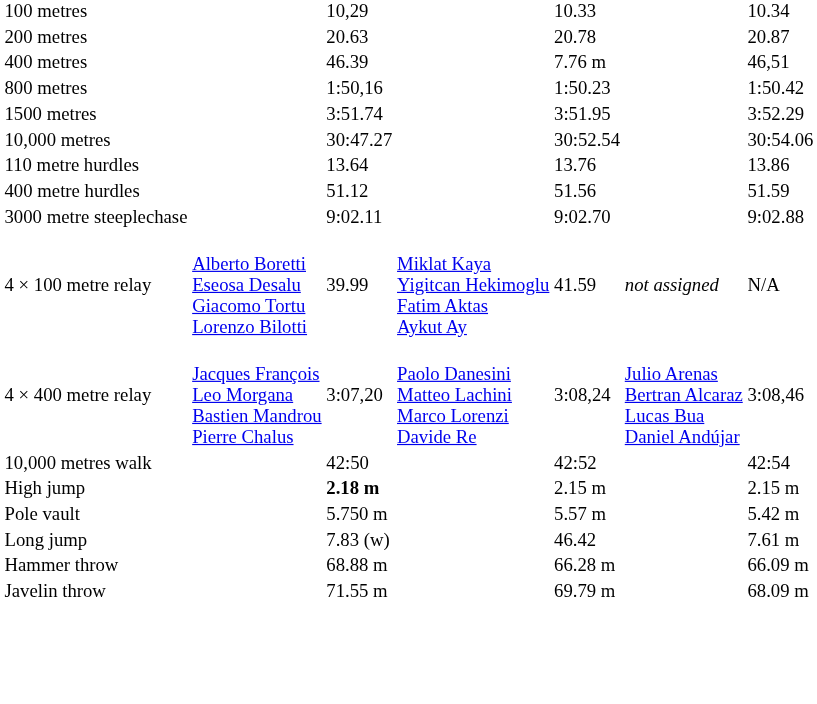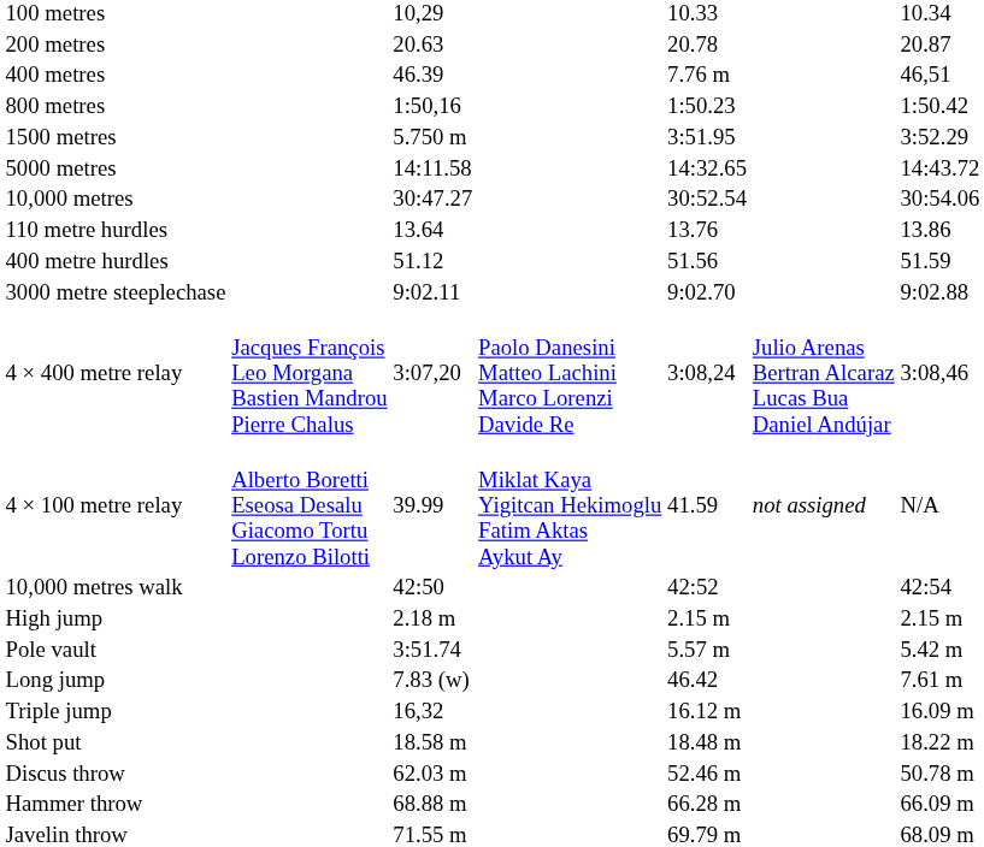1500 metres | column 3: 3:51.74 -> 5.750 m
+ row: 5000 metres | 14:11.58 | 14:32.65 | 14:43.72
rows swapped: 4 × 100 metre relay <-> 4 × 400 metre relay
High jump | column 3: bold -> normal
Pole vault | column 3: 5.750 m -> 3:51.74
+ row: Triple jump | 16,32 | 16.12 m | 16.09 m
+ row: Shot put | 18.58 m | 18.48 m | 18.22 m
+ row: Discus throw | 62.03 m | 52.46 m | 50.78 m
